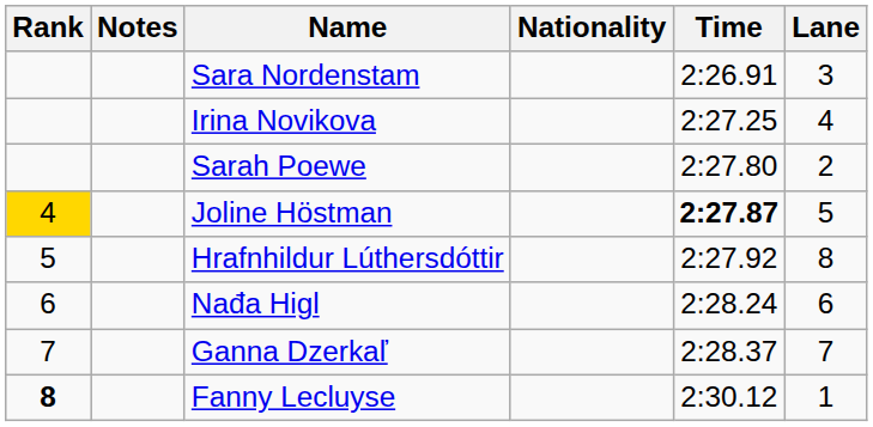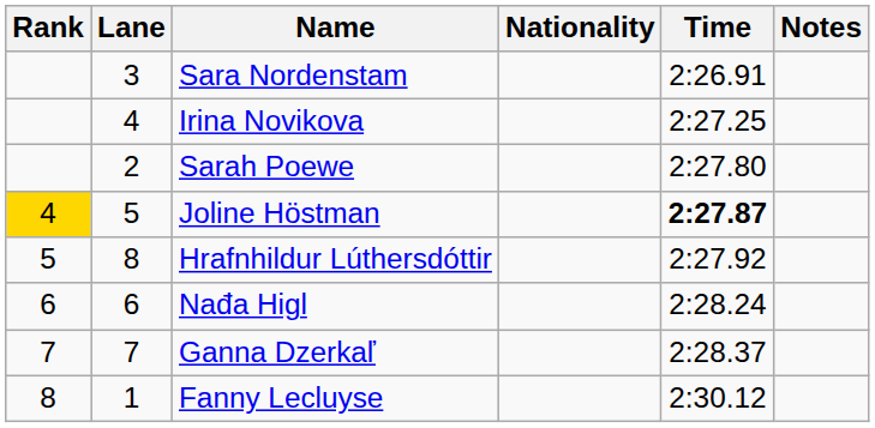columns swapped: Lane <-> Notes
Fanny Lecluyse | Rank: bold -> normal
